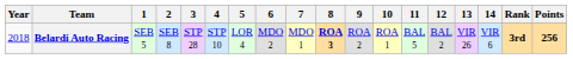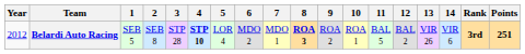Belardi Auto Racing | Year: 2018 -> 2012
Belardi Auto Racing | 4: normal -> bold
Belardi Auto Racing | Points: 256 -> 251
